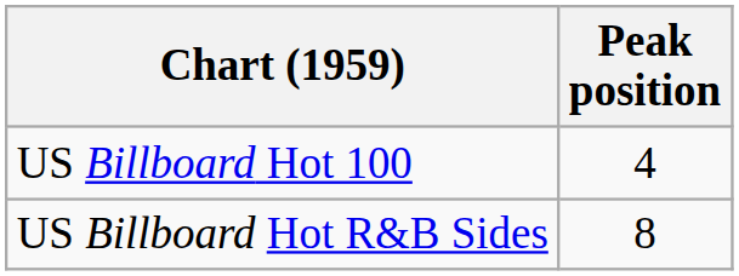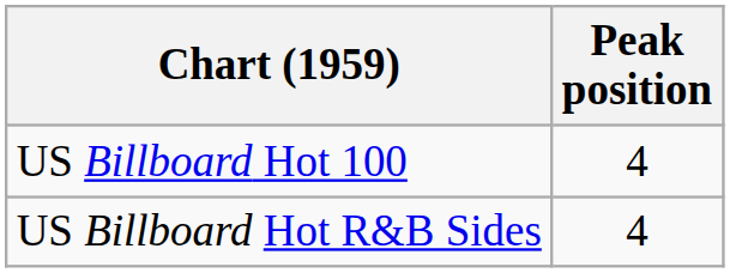US Billboard Hot R&B Sides | Peak position: 8 -> 4
